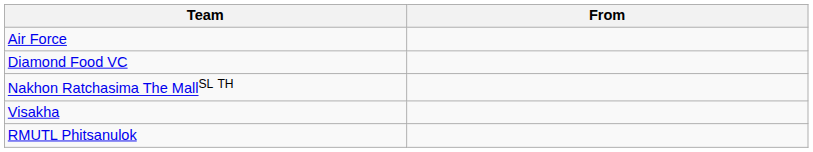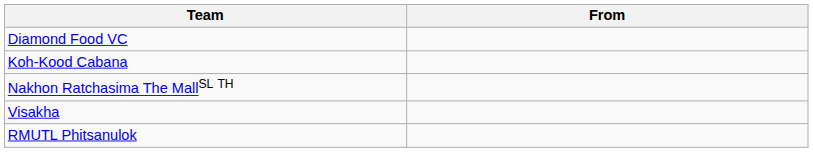- row: Air Force
+ row: Koh-Kood Cabana
